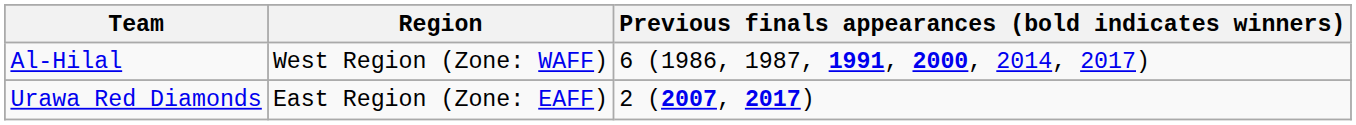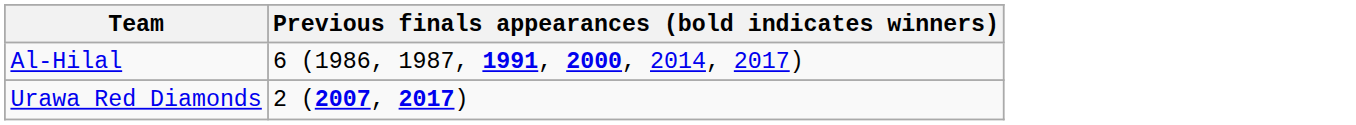- column: Region | West Region (Zone: WAFF) | East Region (Zone: EAFF)
